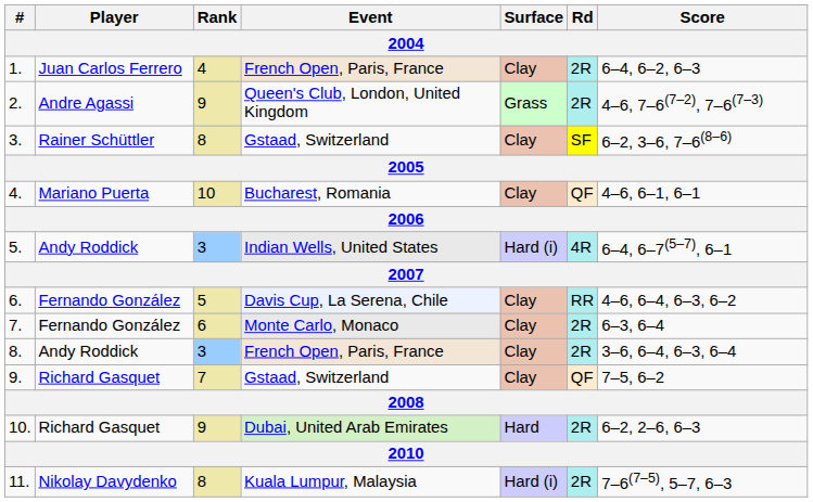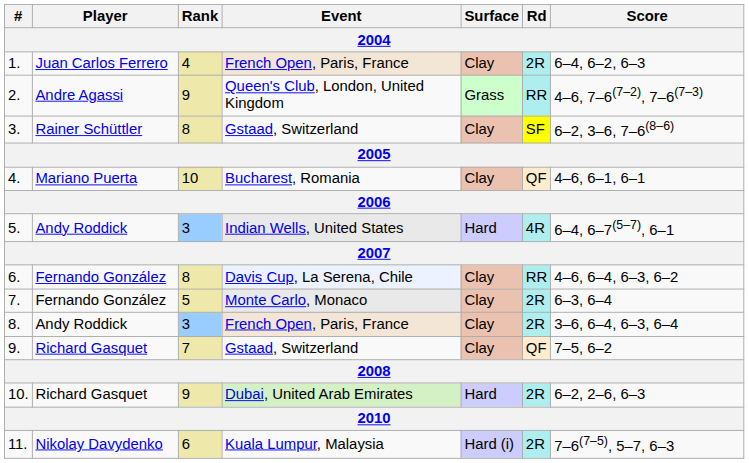2. | Rd: 2R -> RR
5. | Surface: Hard (i) -> Hard
6. | Rank: 5 -> 8
7. | Rank: 6 -> 5
11. | Rank: 8 -> 6
